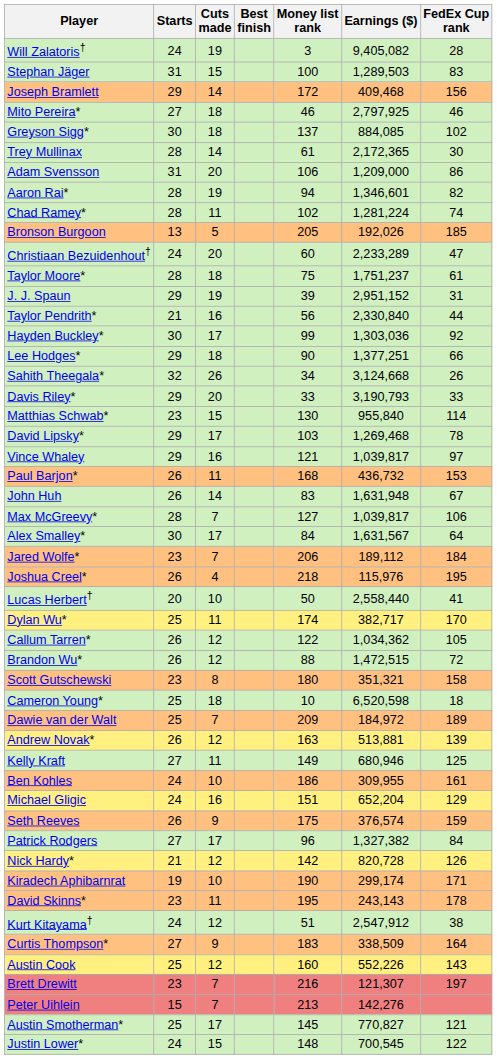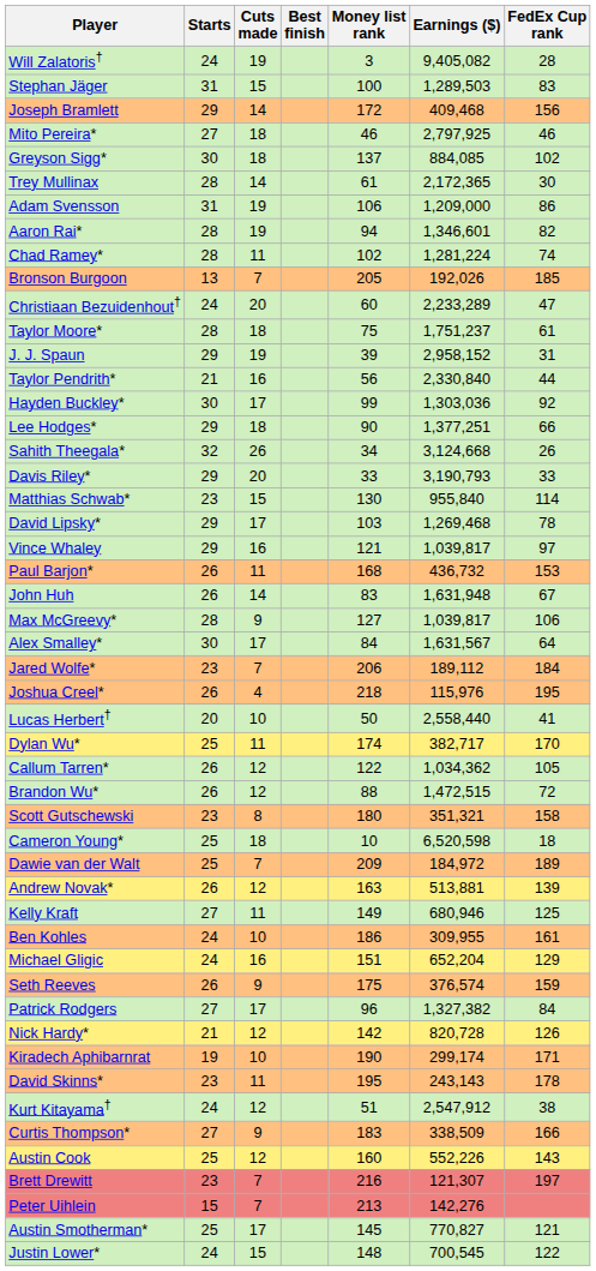Adam Svensson | Cuts made: 20 -> 19
Bronson Burgoon | Cuts made: 5 -> 7
J. J. Spaun | Earnings ($): 2,951,152 -> 2,958,152
Max McGreevy* | Cuts made: 7 -> 9
Curtis Thompson* | FedEx Cup rank: 164 -> 166
